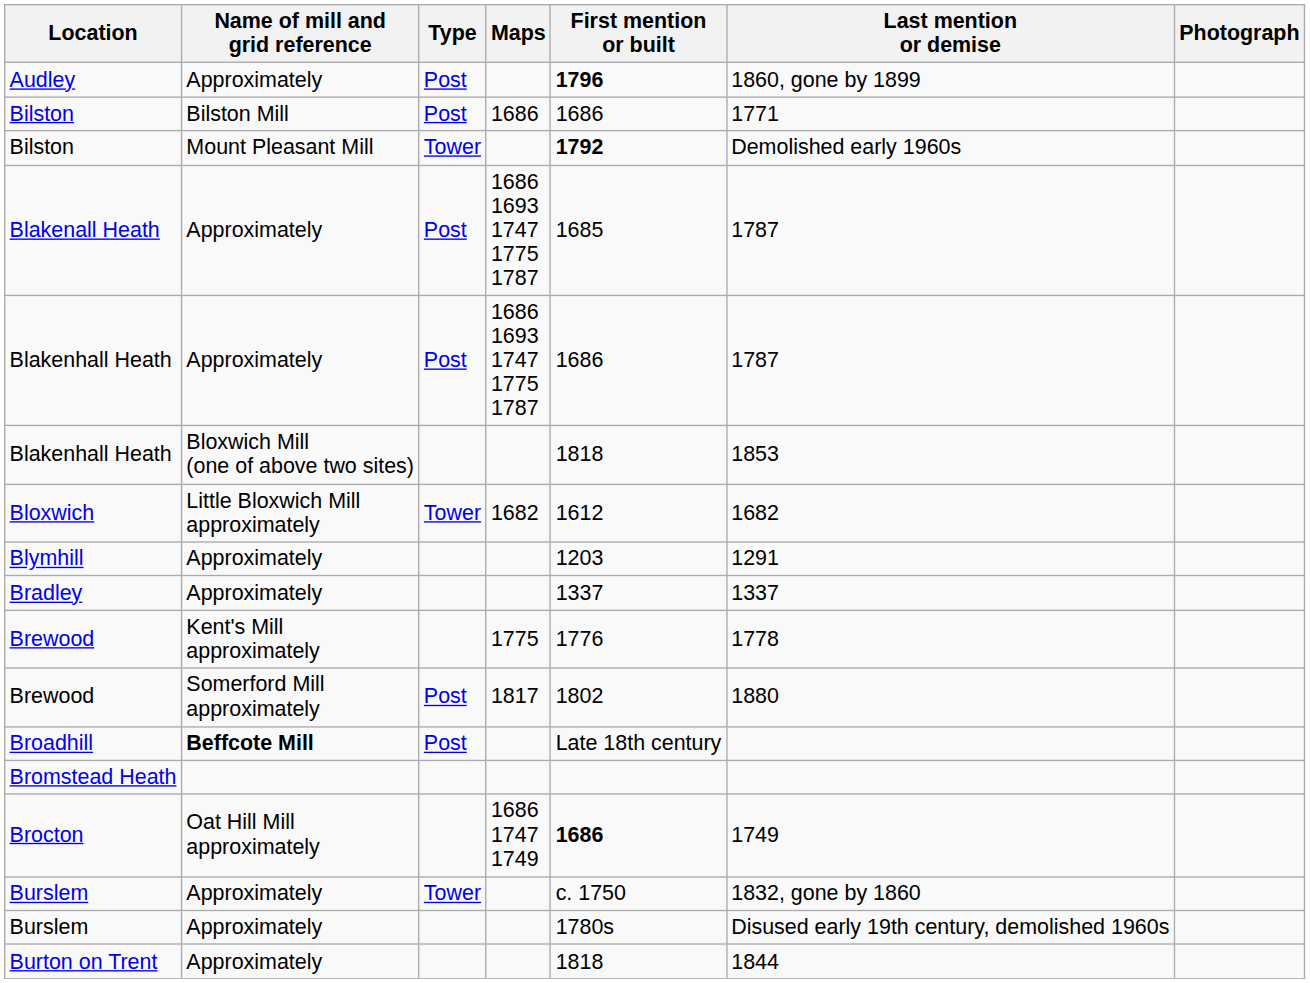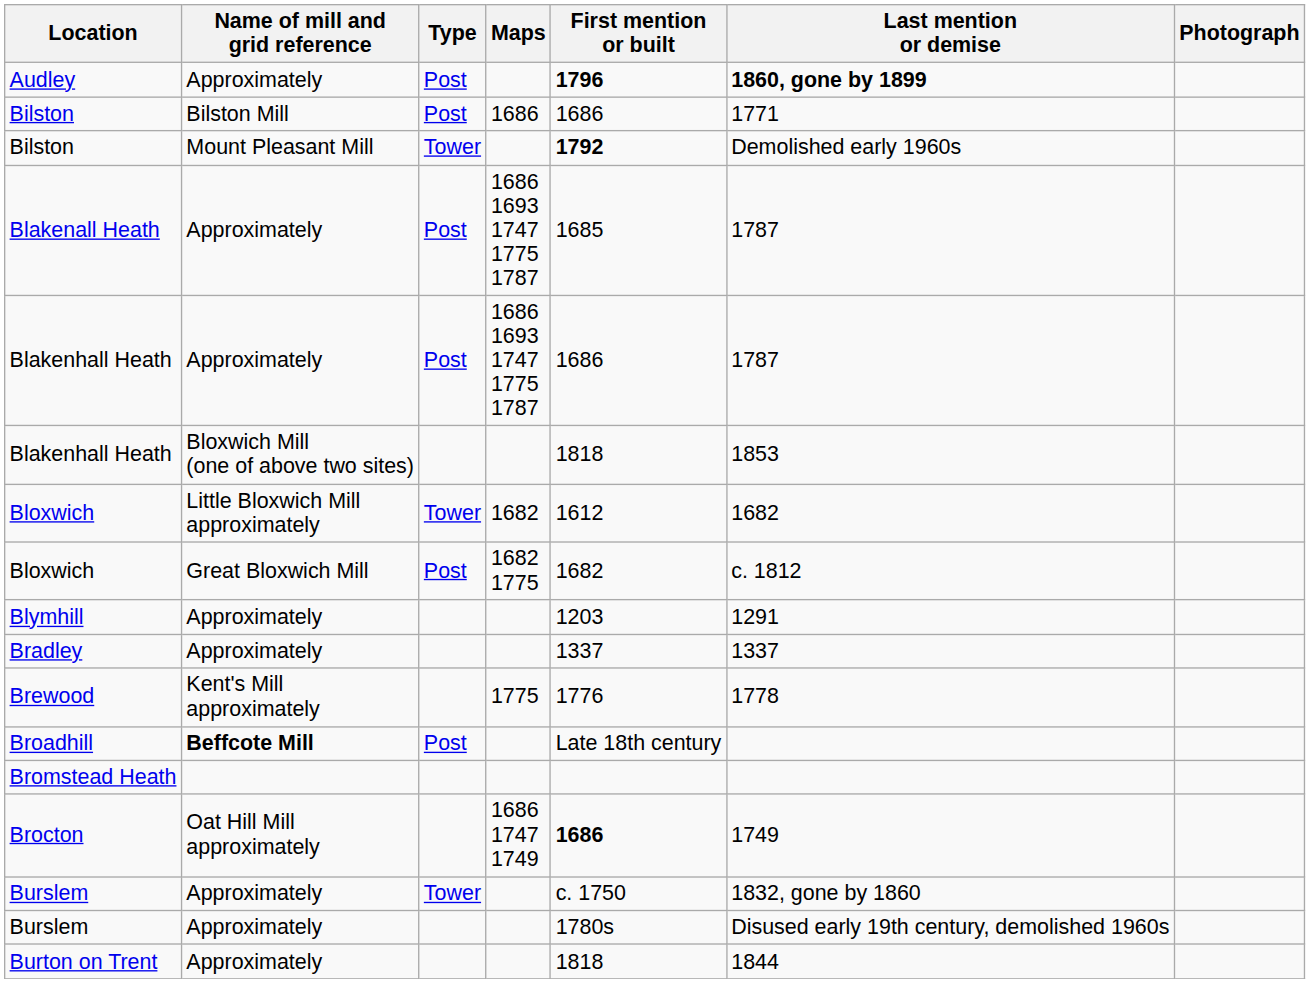Audley | Last mention or demise: normal -> bold
+ row: Bloxwich | Great Bloxwich Mill | Post | 1682 1775 | 1682 | c. 1812
- row: Brewood | Somerford Mill approximately | Post | 1817 | 1802 | 1880
